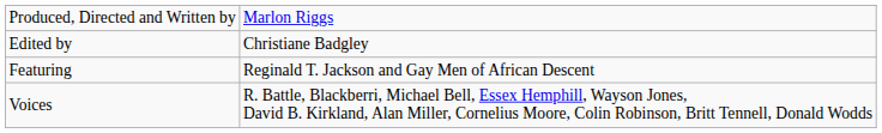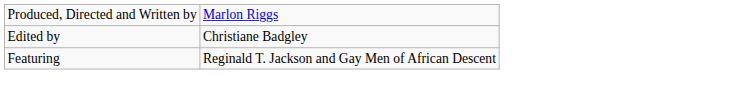- row: Voices | R. Battle, Blackberri, Michael Bell, Essex Hemphill, Wayson Jones, David B. Kirkland, Alan Miller, Cornelius Moore, Colin Robinson, Britt Tennell, Donald Wodds
